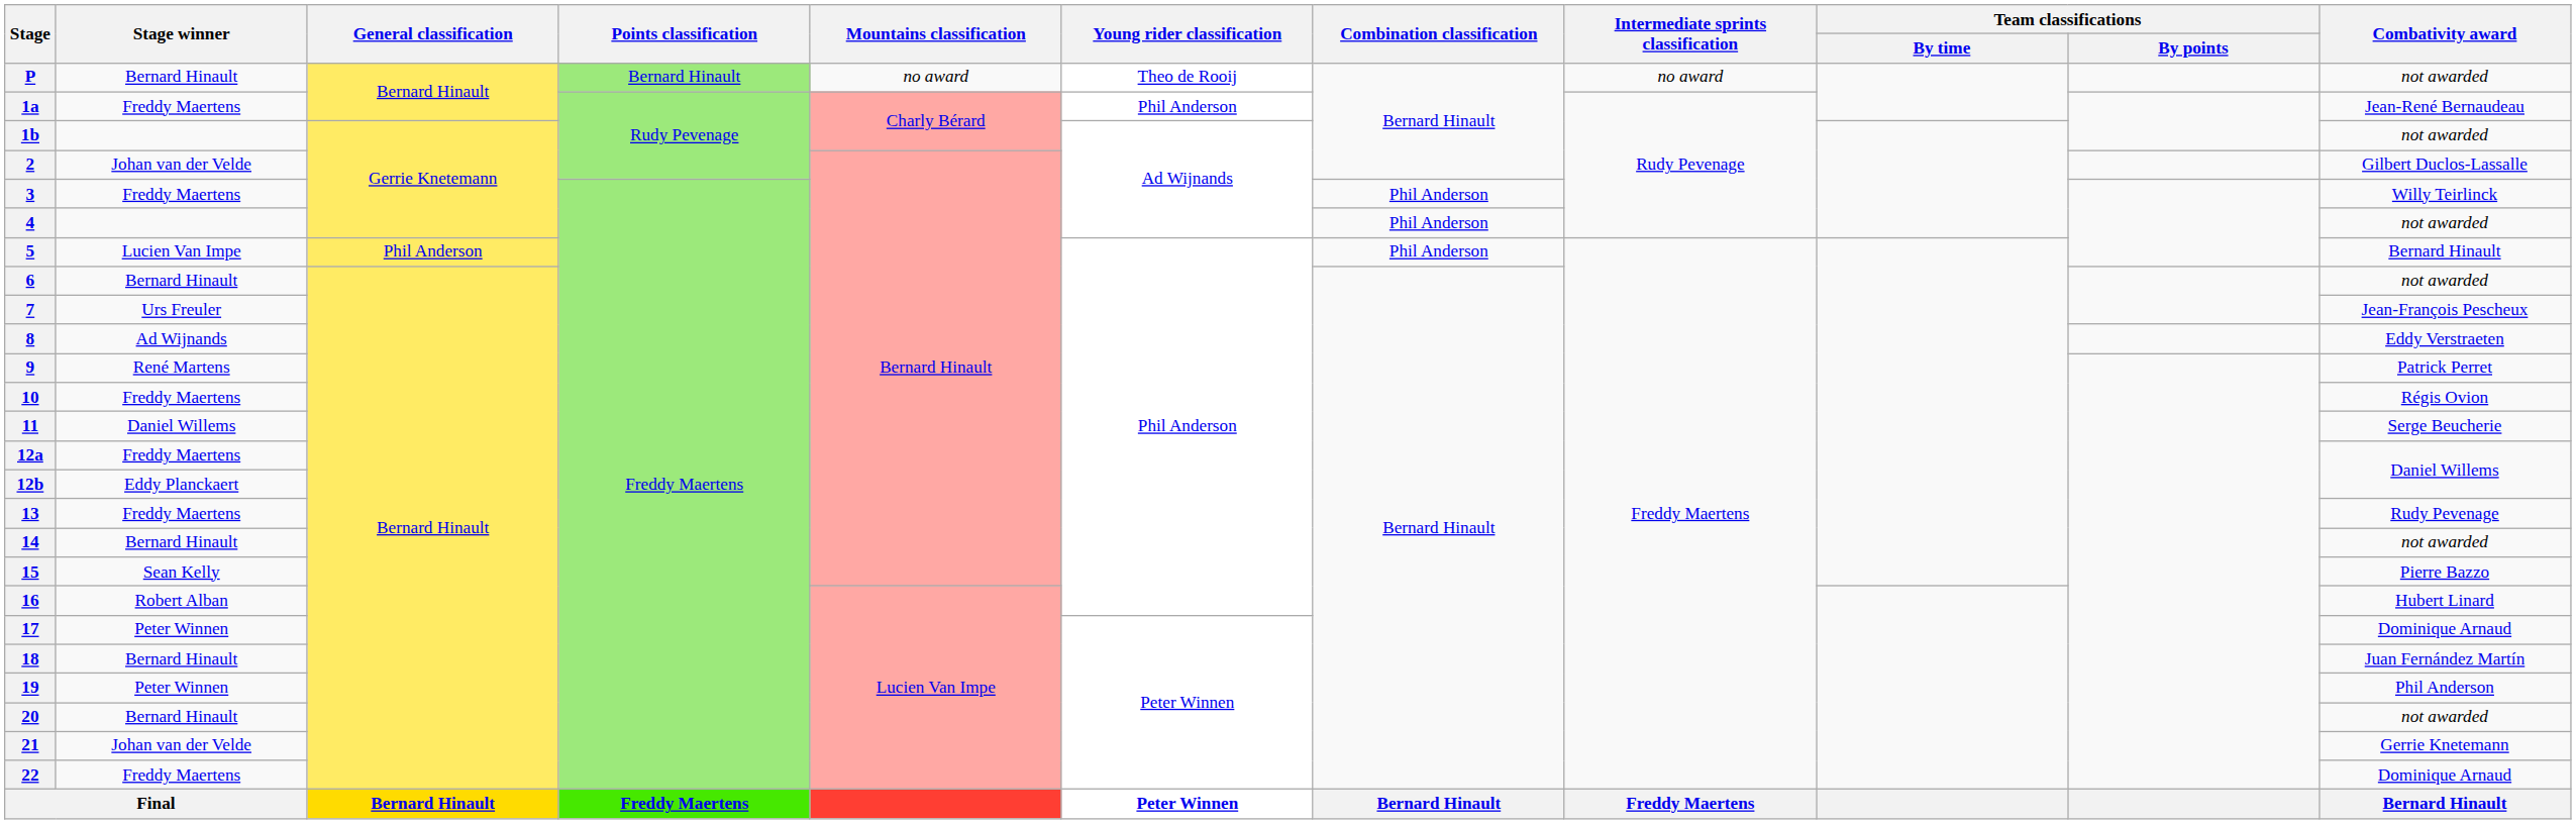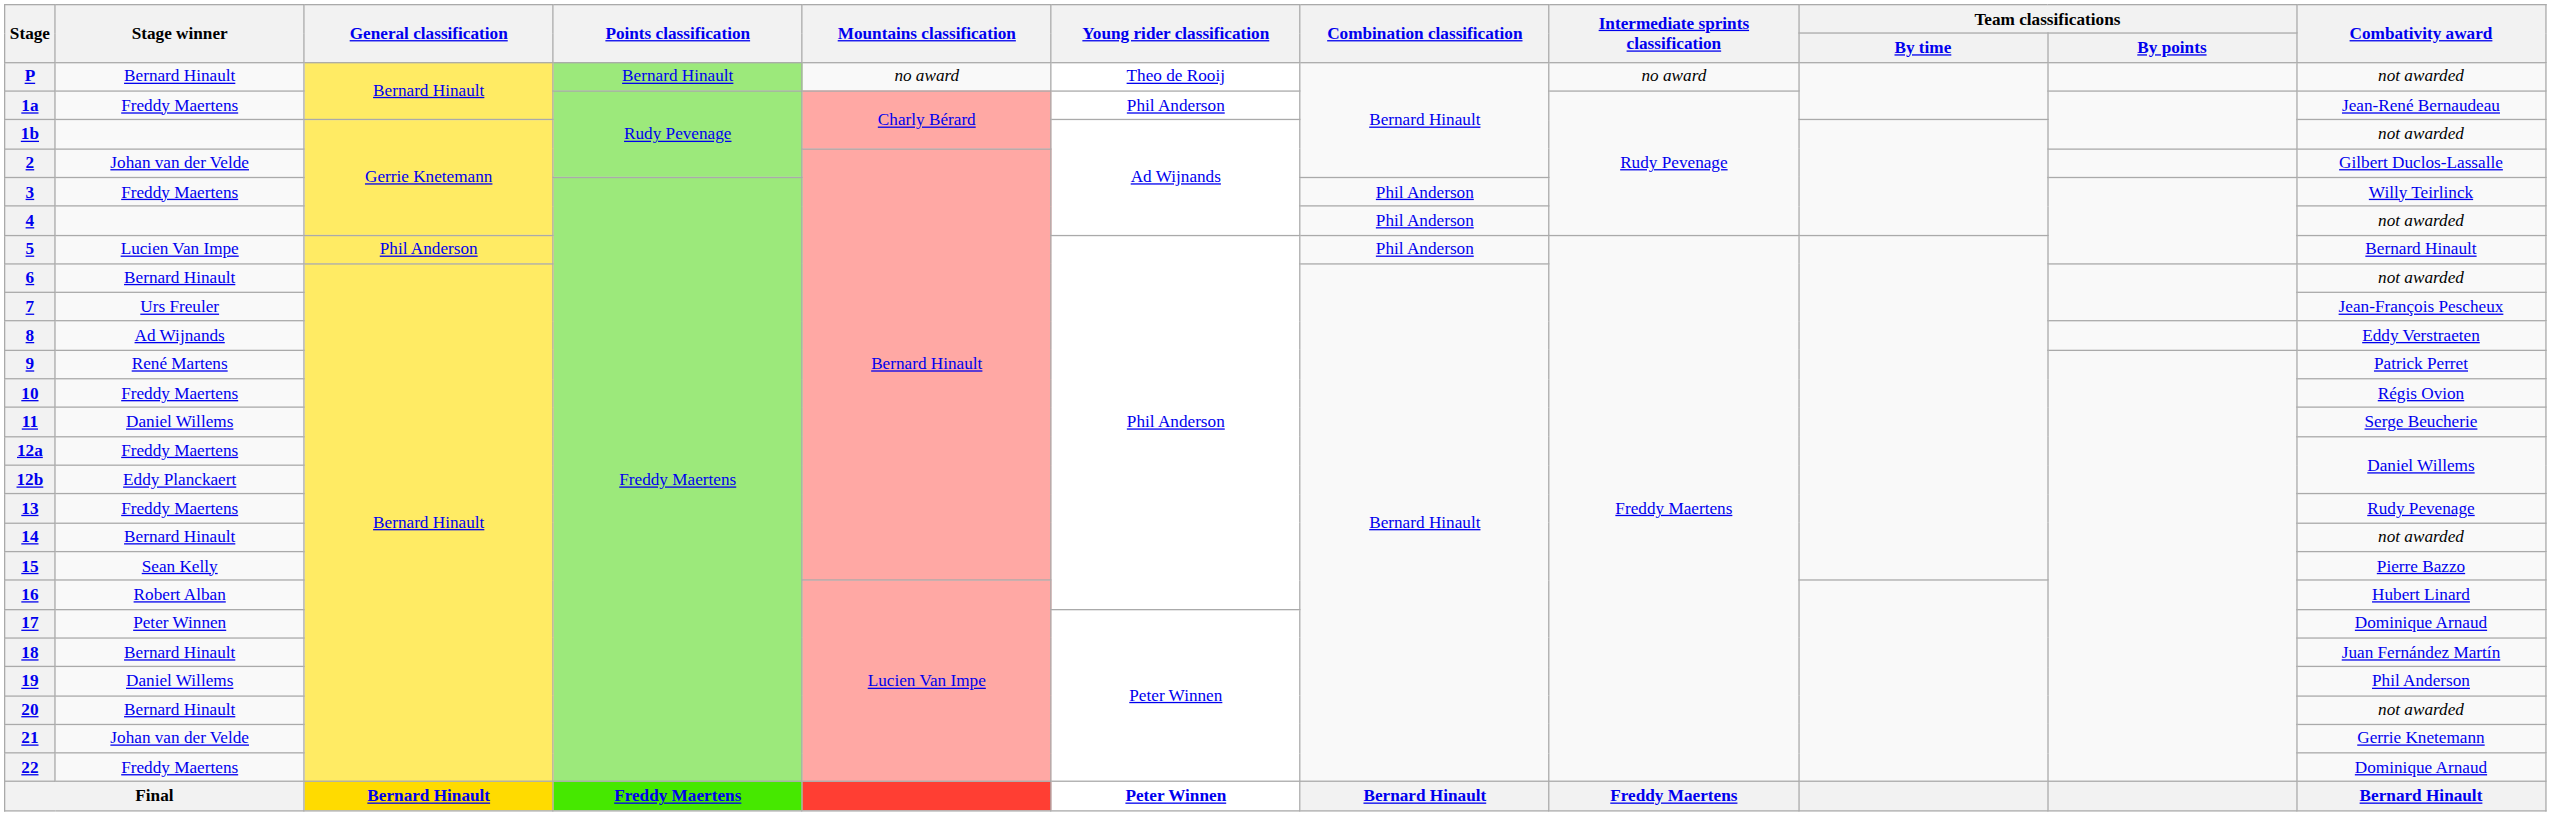19 | Stage winner: Peter Winnen -> Daniel Willems
